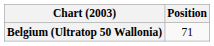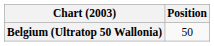Belgium (Ultratop 50 Wallonia) | Position: 71 -> 50
